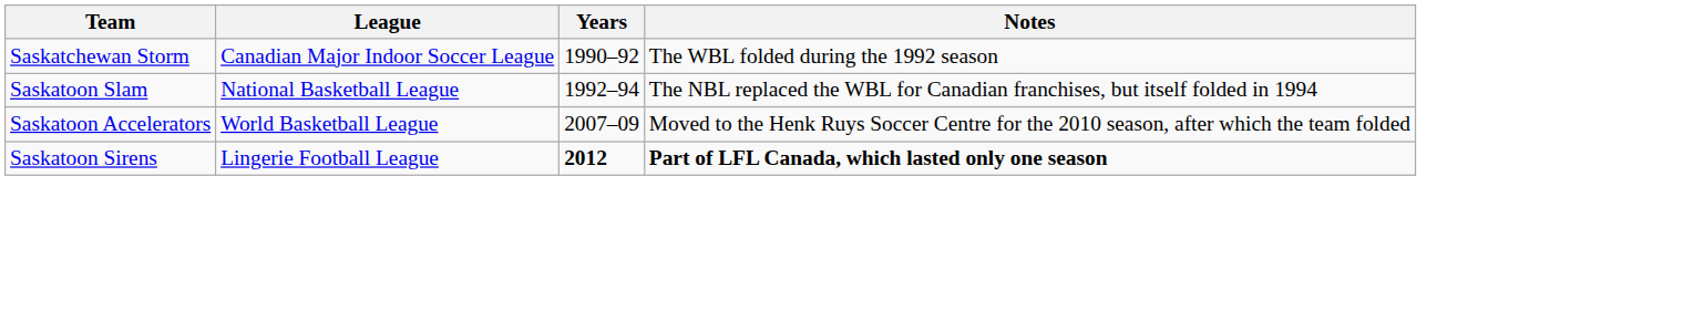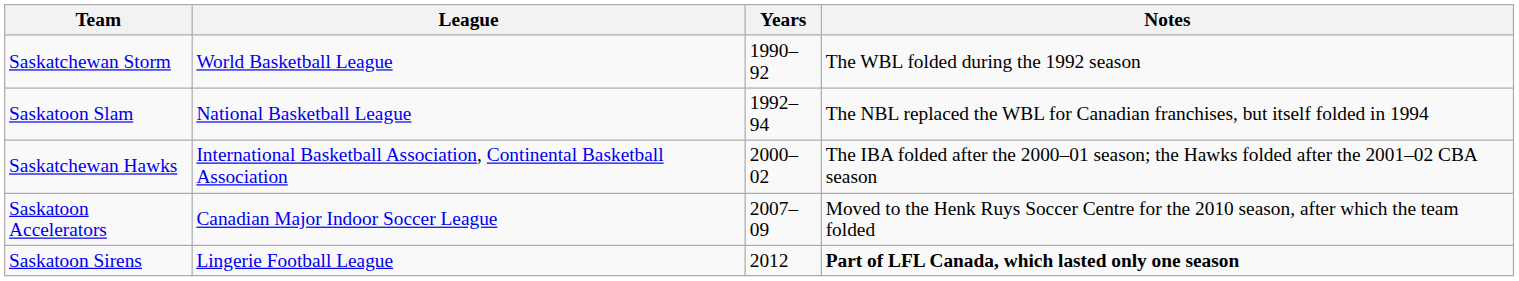Saskatchewan Storm | League: Canadian Major Indoor Soccer League -> World Basketball League
+ row: Saskatchewan Hawks | International Basketball Association, Continental Basketball Association | 2000–02 | The IBA folded after the 2000–01 season; the Hawks folded after the 2001–02 CBA season
Saskatoon Accelerators | League: World Basketball League -> Canadian Major Indoor Soccer League
Saskatoon Sirens | Years: bold -> normal
